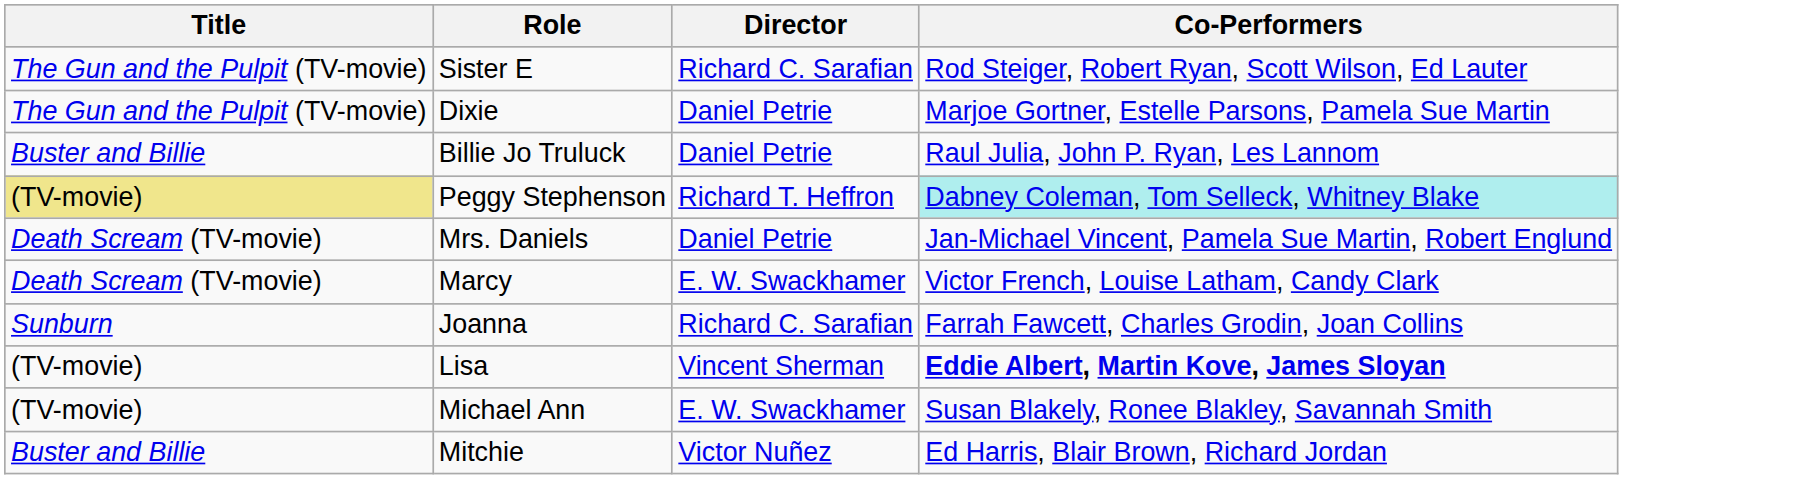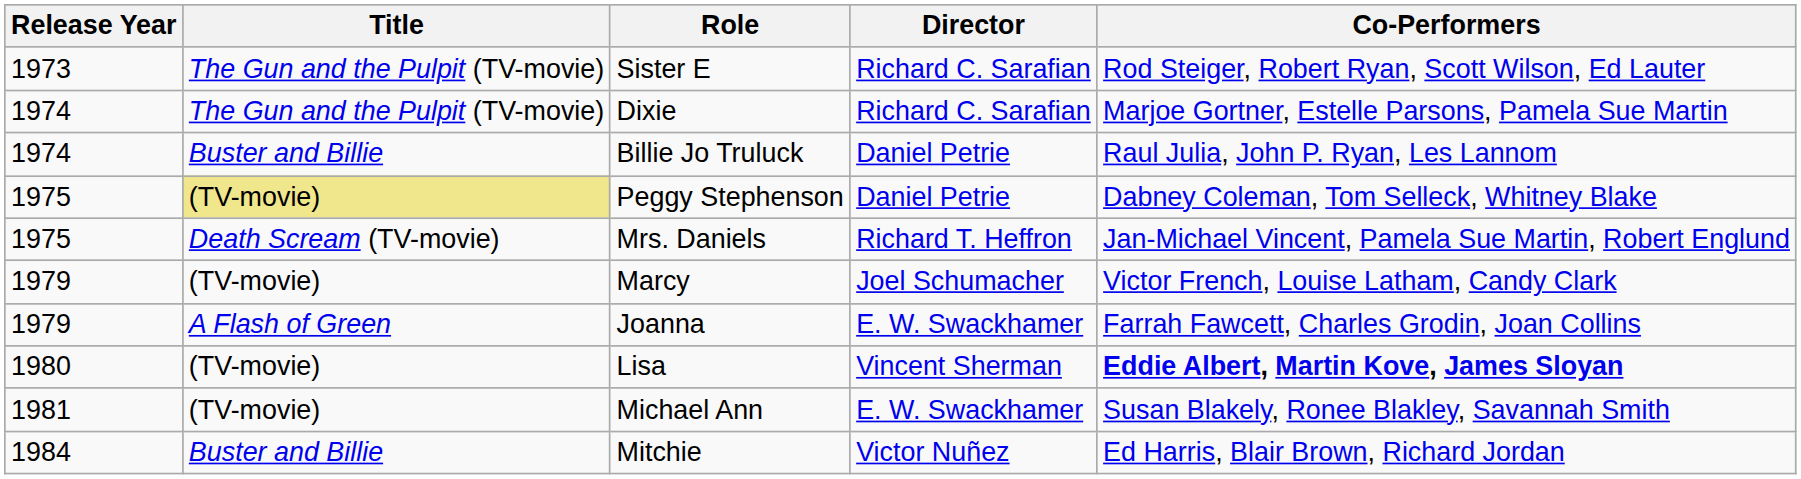+ column: Release Year | 1973 | 1974 | 1974 | 1975 | 1975 | 1979 | 1979 | 1980 | 1981 | 1984
Dixie | Director: Daniel Petrie -> Richard C. Sarafian
Peggy Stephenson | Director: Richard T. Heffron -> Daniel Petrie
Peggy Stephenson | Co-Performers: paleturquoise background -> no background
Mrs. Daniels | Director: Daniel Petrie -> Richard T. Heffron
Marcy | Title: Death Scream (TV-movie) -> (TV-movie)
Marcy | Director: E. W. Swackhamer -> Joel Schumacher
Joanna | Title: Sunburn -> A Flash of Green
Joanna | Director: Richard C. Sarafian -> E. W. Swackhamer
